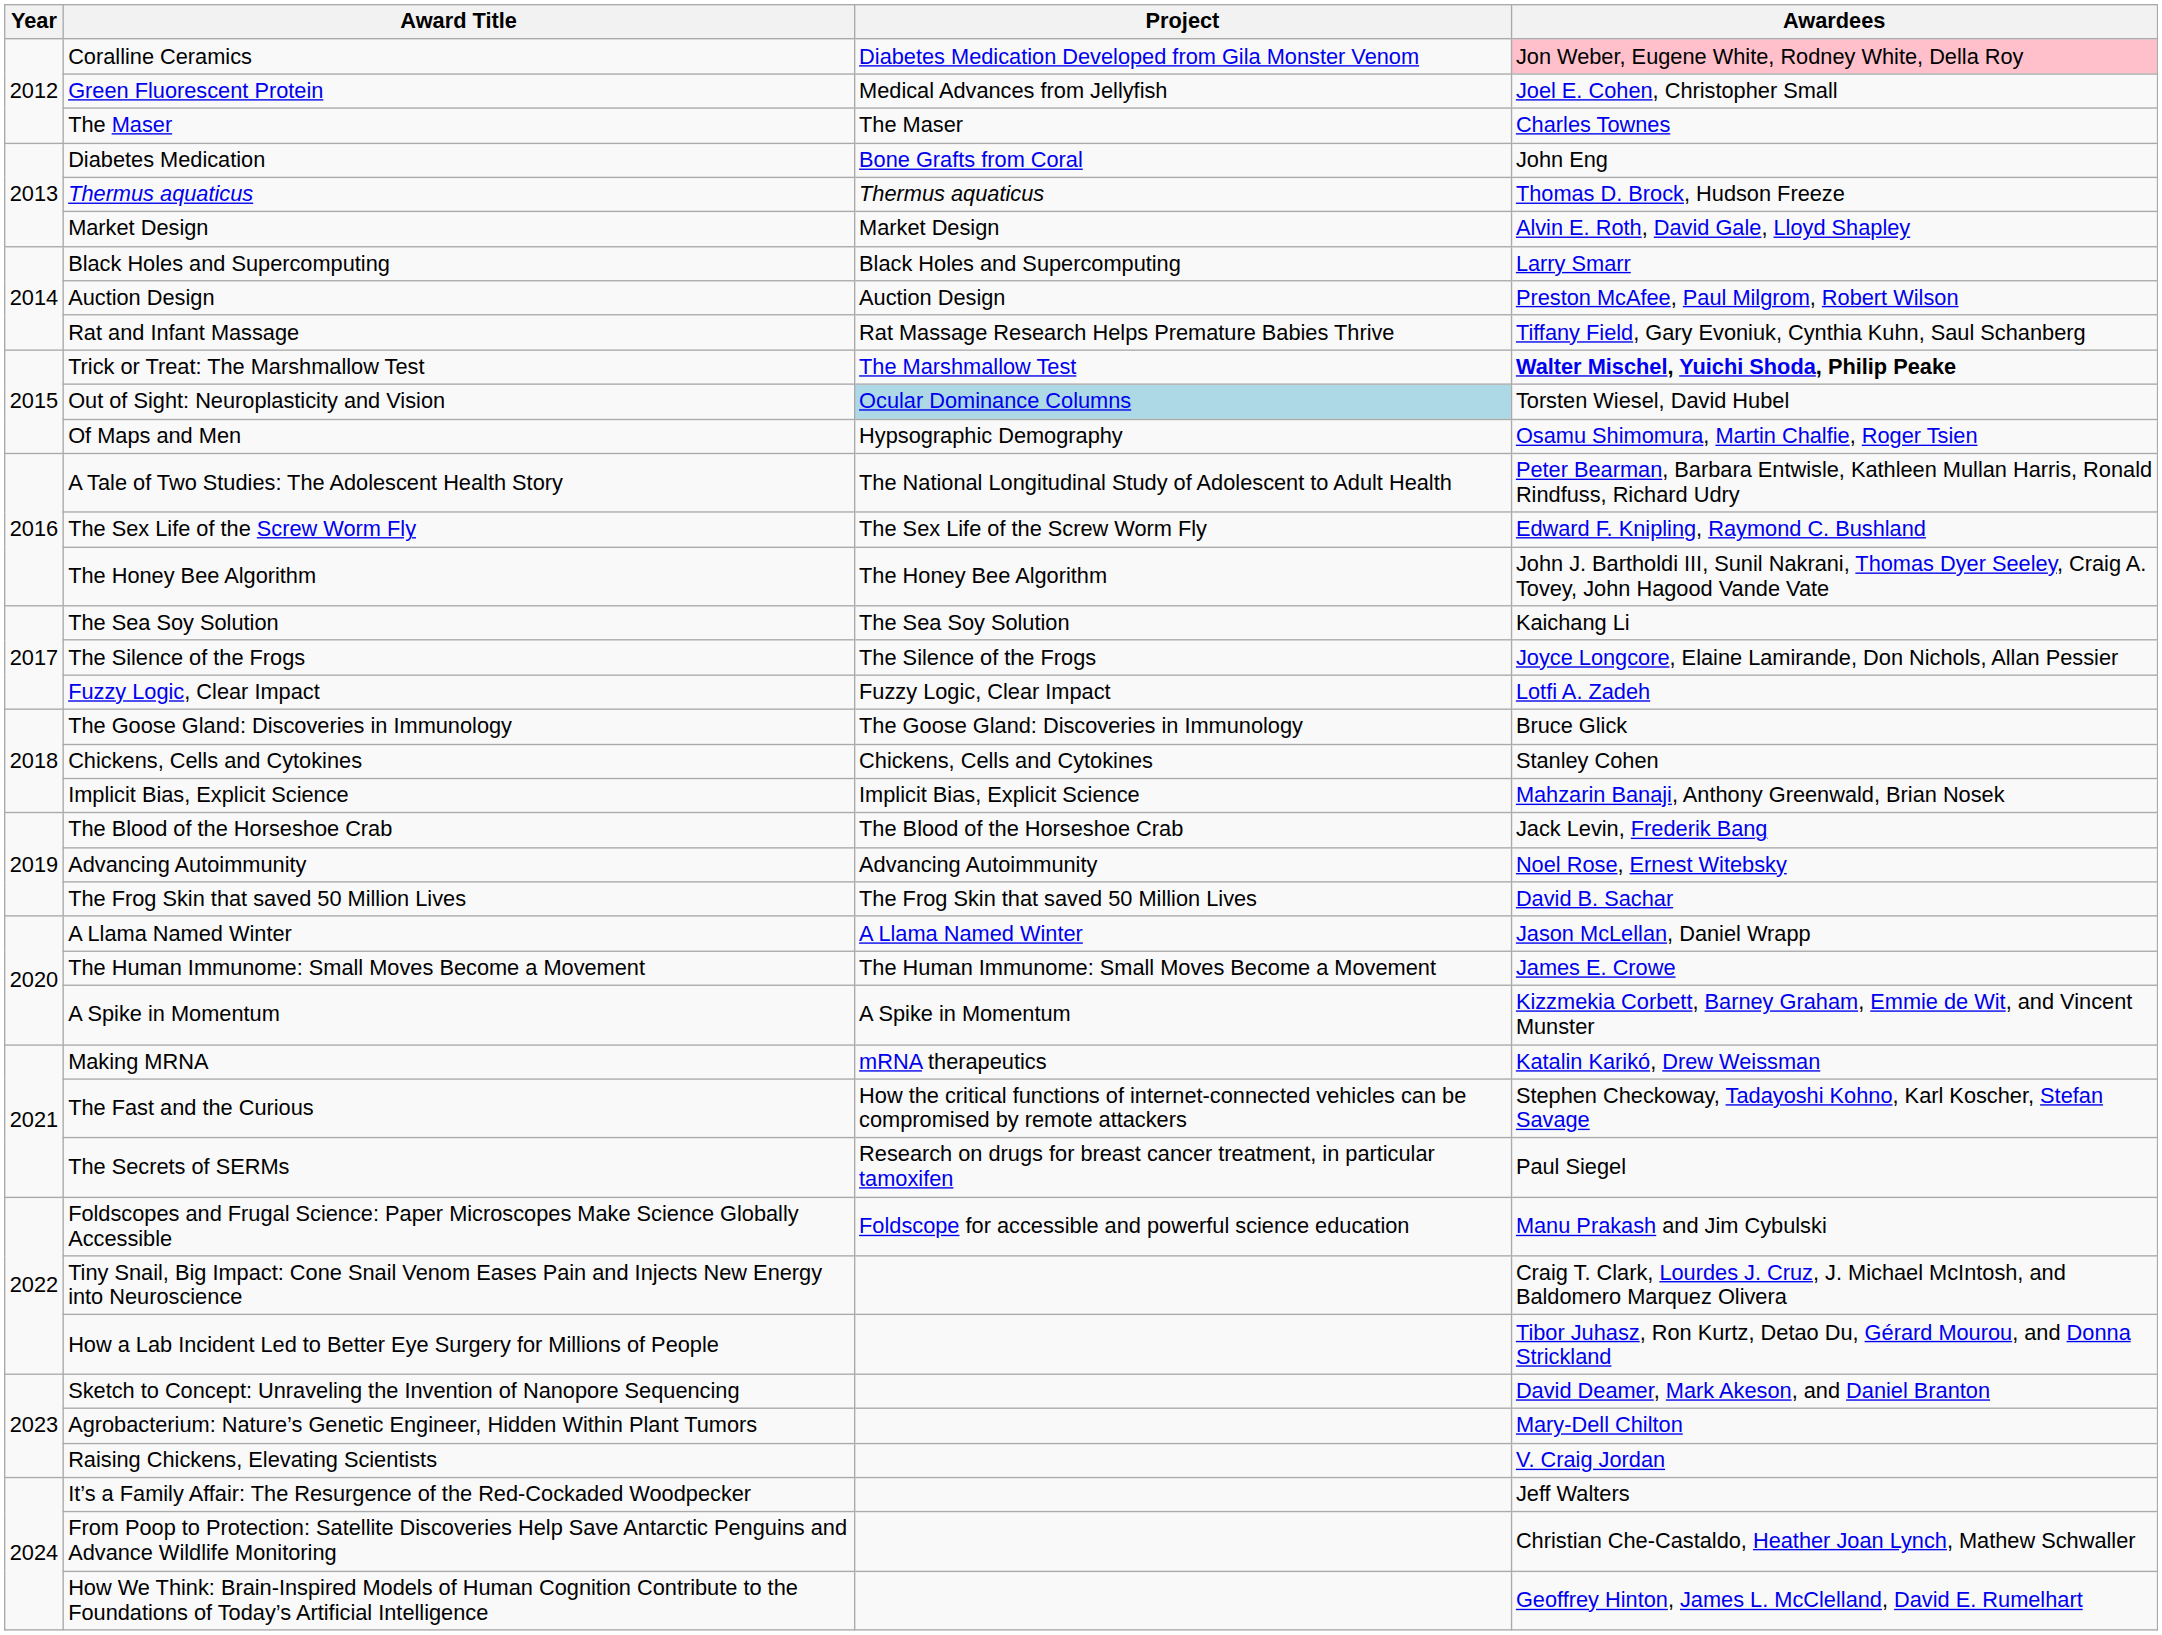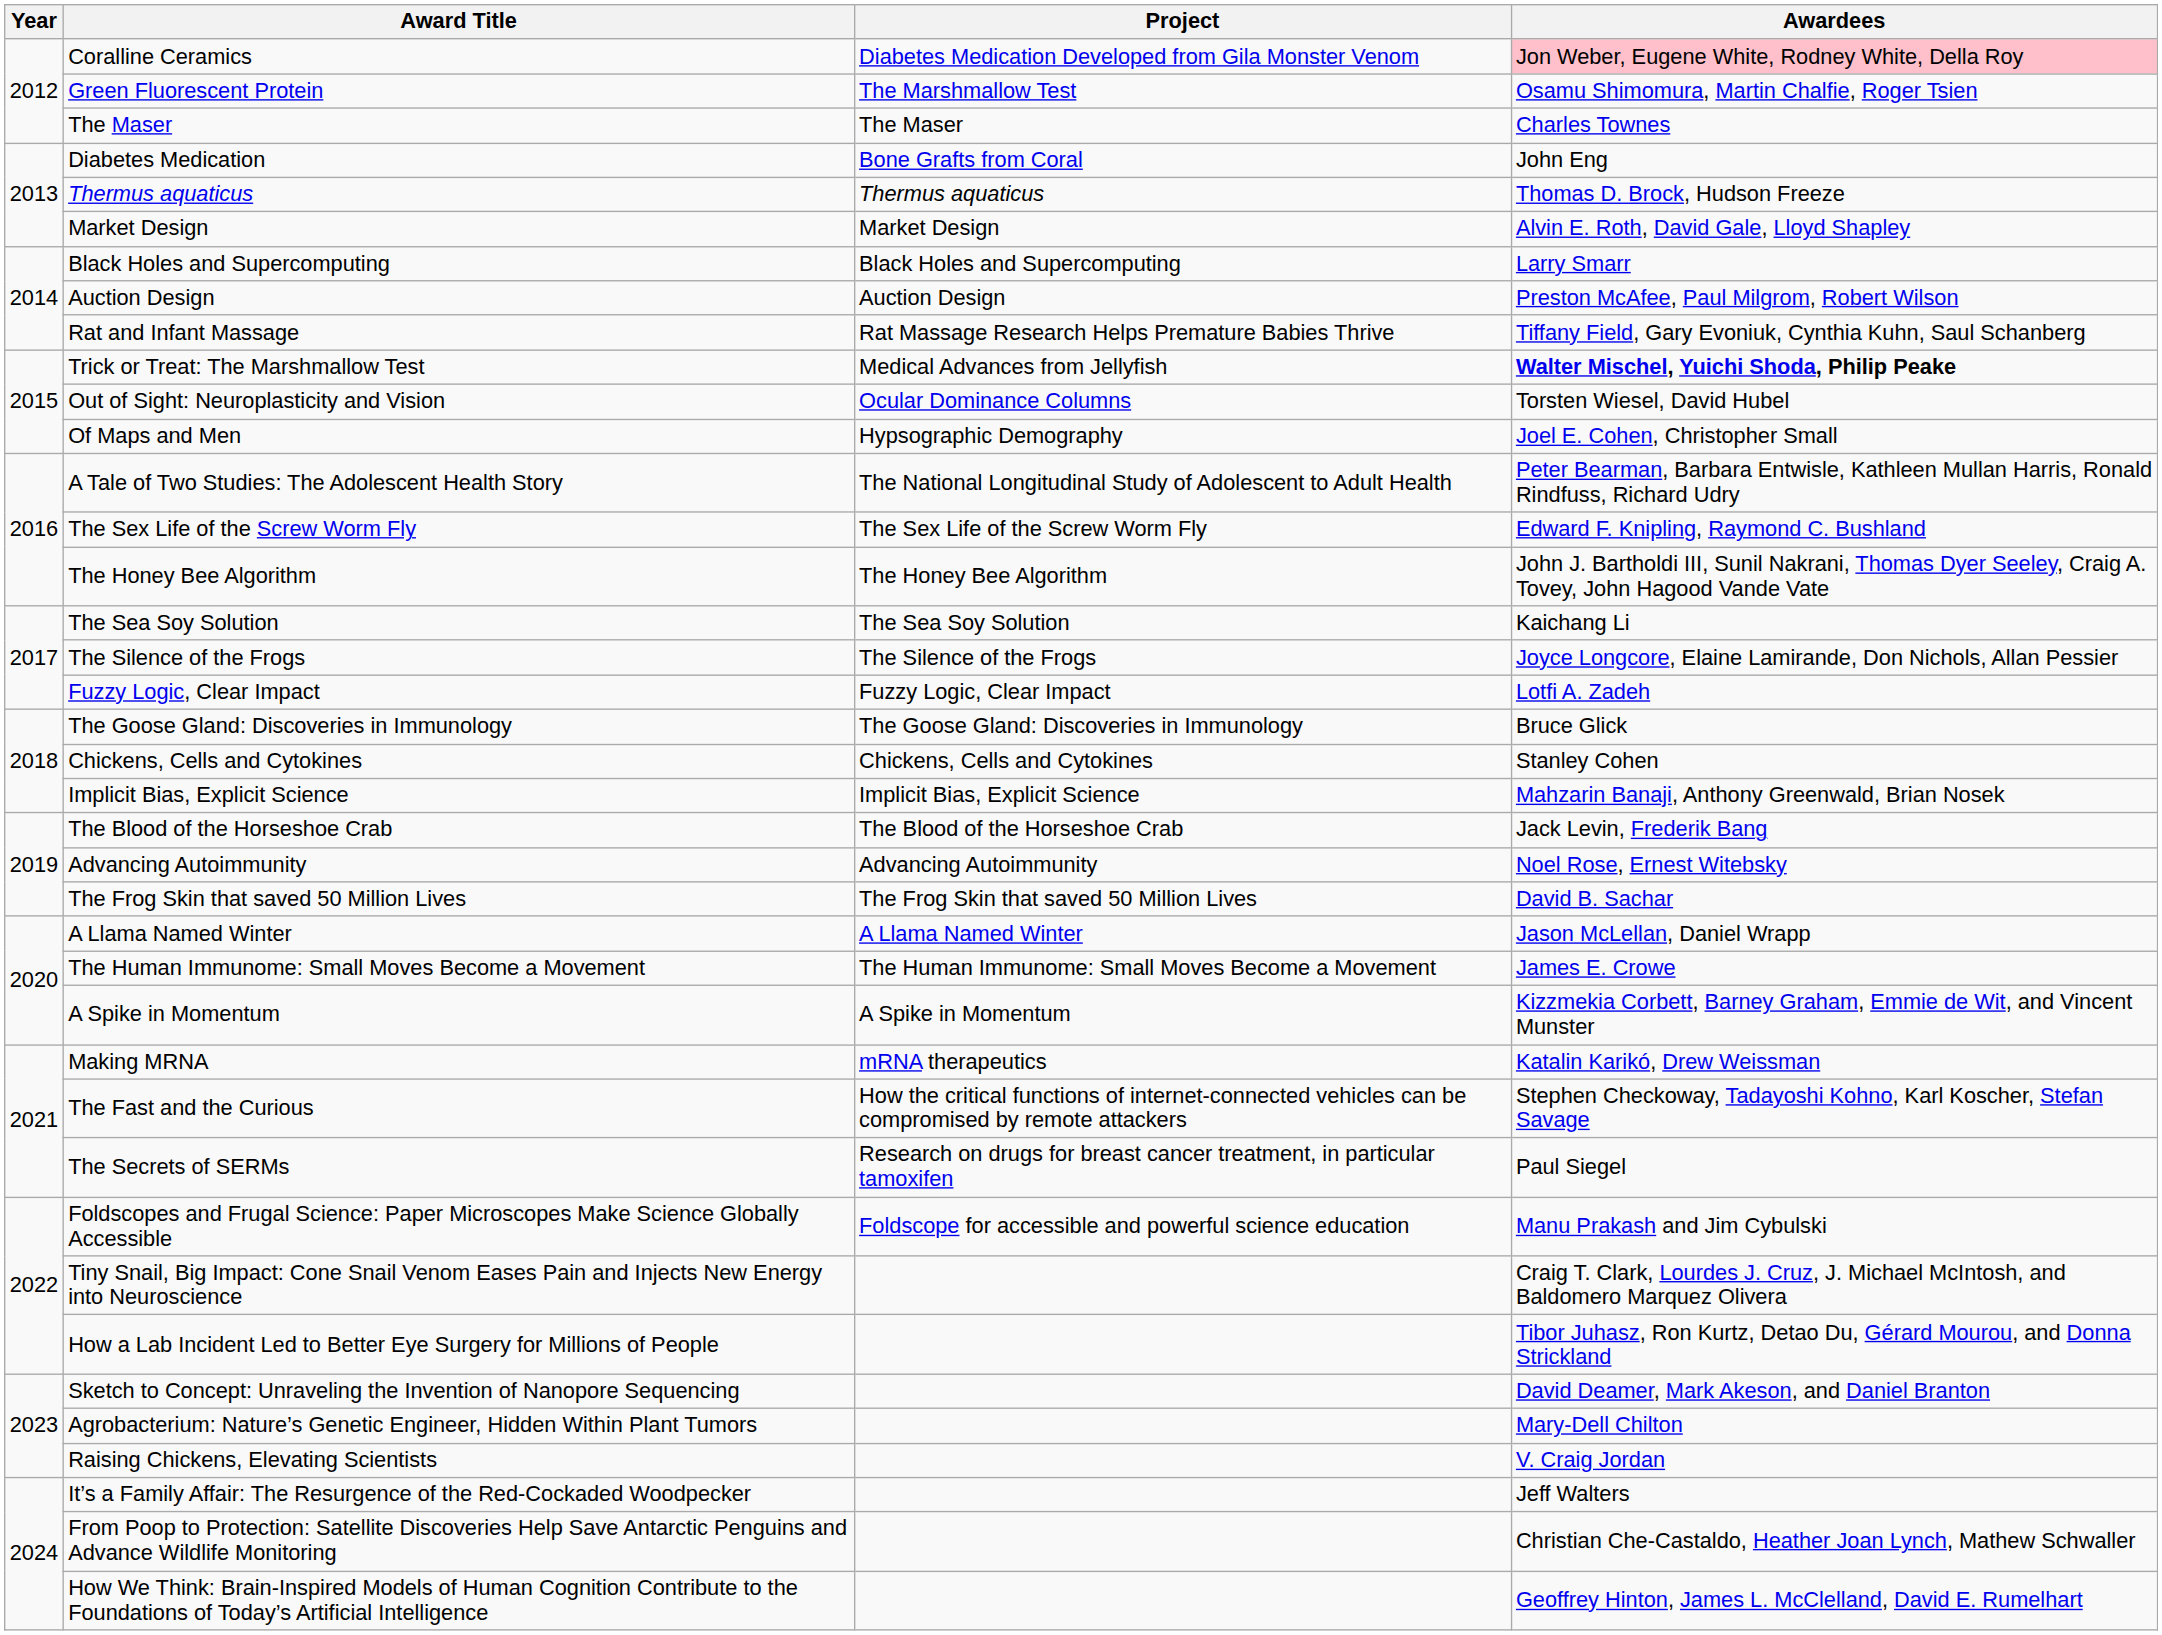Green Fluorescent Protein | Project: Medical Advances from Jellyfish -> The Marshmallow Test
Green Fluorescent Protein | Awardees: Joel E. Cohen, Christopher Small -> Osamu Shimomura, Martin Chalfie, Roger Tsien
Trick or Treat: The Marshmallow Test | Project: The Marshmallow Test -> Medical Advances from Jellyfish
Out of Sight: Neuroplasticity and Vision | Project: lightblue background -> no background
Of Maps and Men | Awardees: Osamu Shimomura, Martin Chalfie, Roger Tsien -> Joel E. Cohen, Christopher Small
